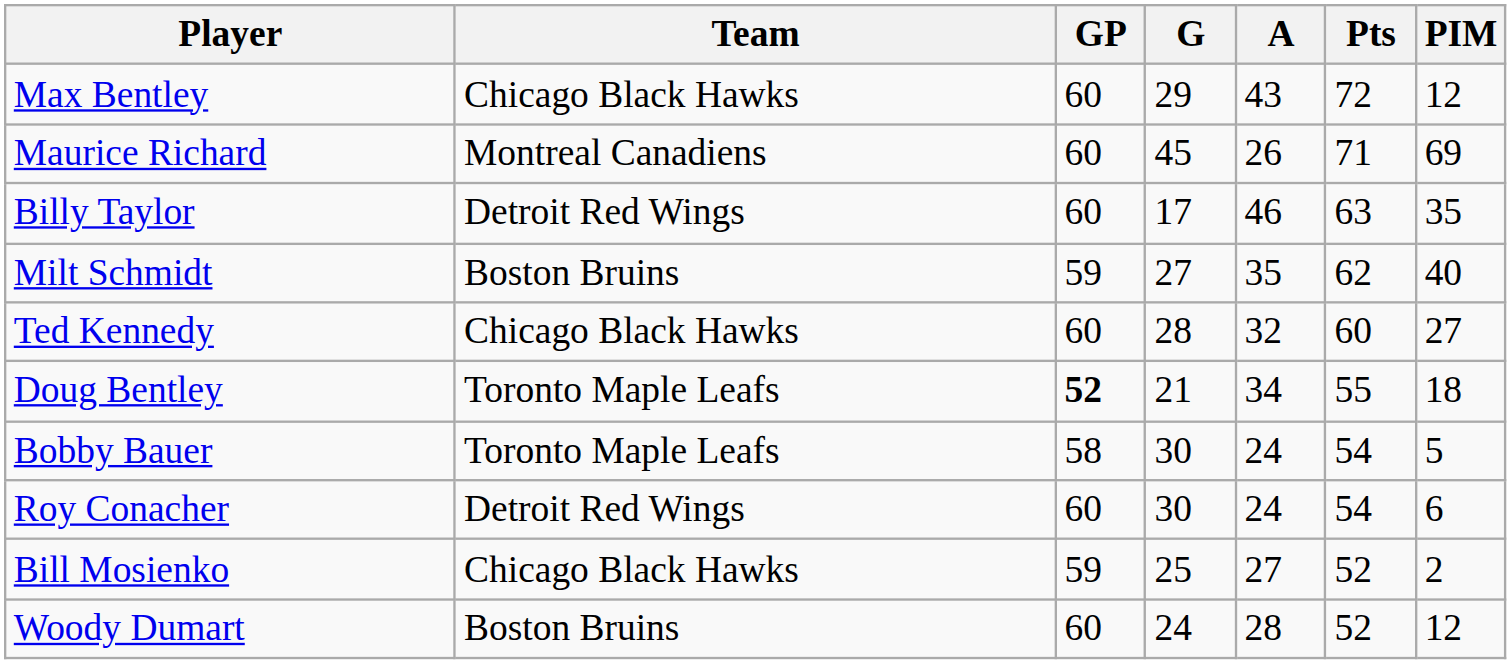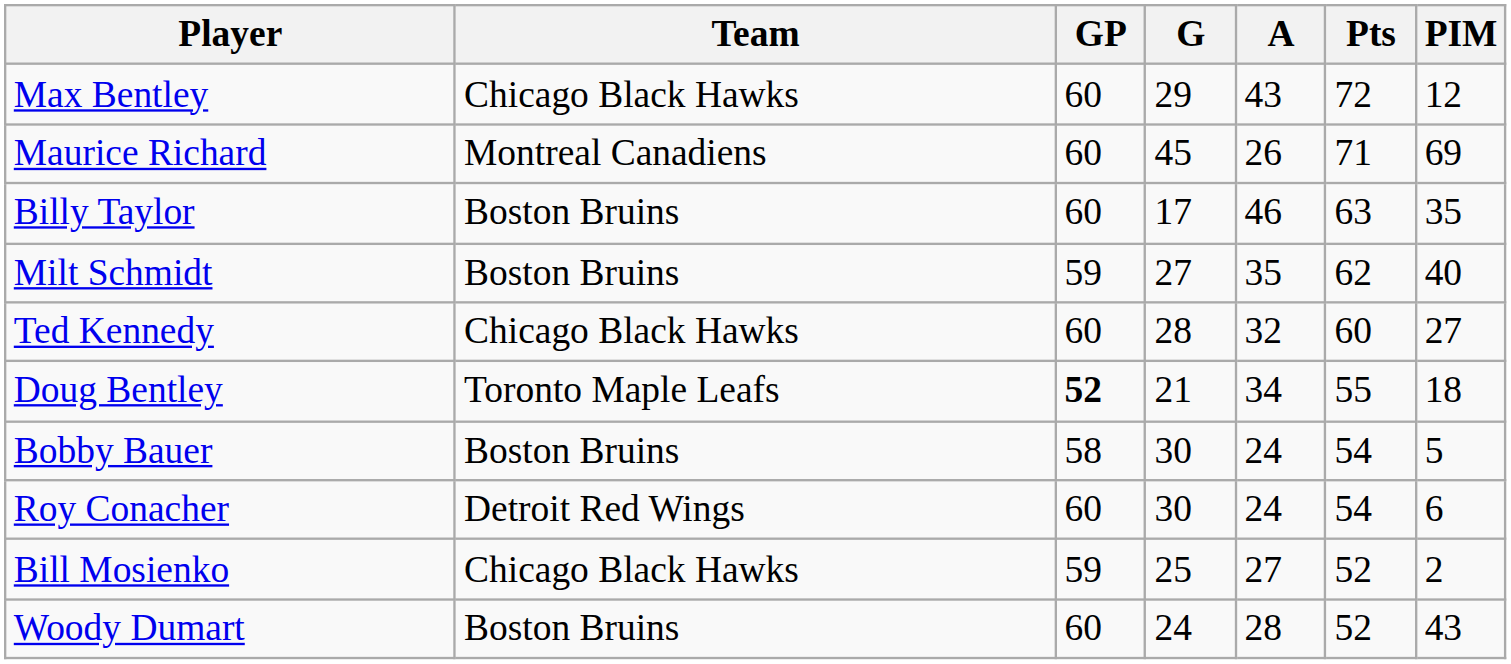Billy Taylor | Team: Detroit Red Wings -> Boston Bruins
Bobby Bauer | Team: Toronto Maple Leafs -> Boston Bruins
Woody Dumart | PIM: 12 -> 43
